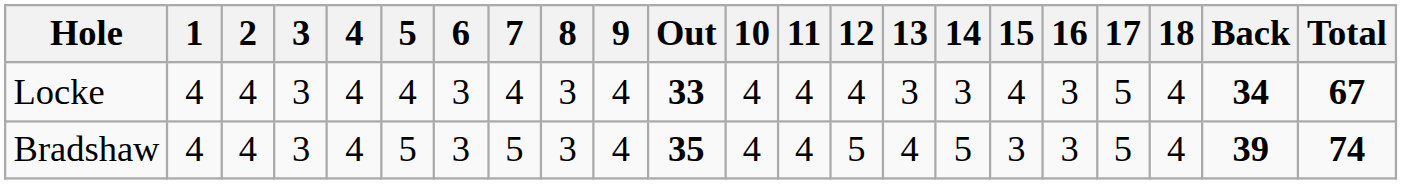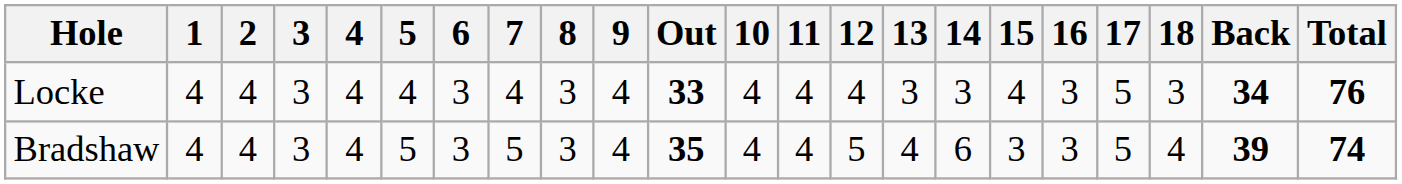Locke | 18: 4 -> 3
Locke | Total: 67 -> 76
Bradshaw | 14: 5 -> 6
